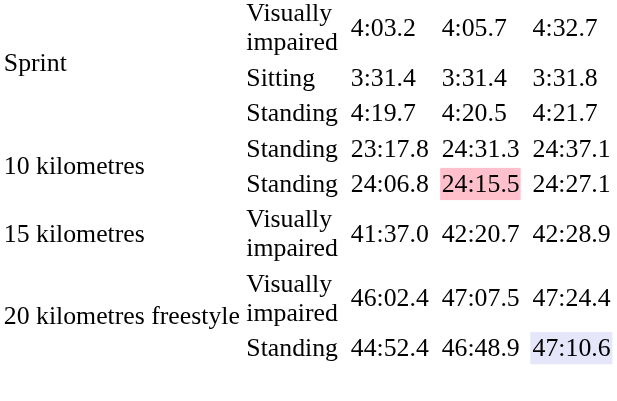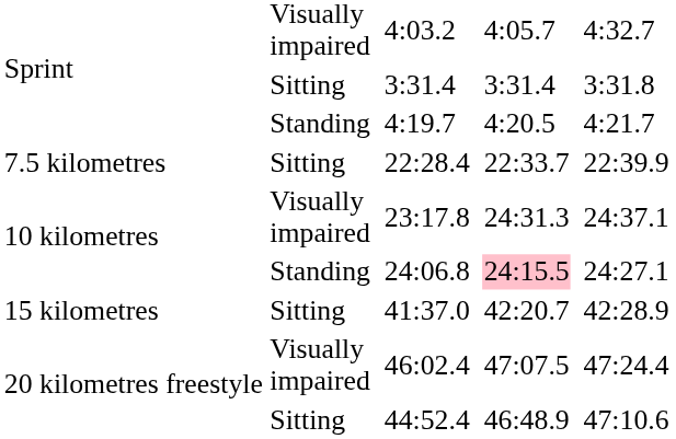+ row: 7.5 kilometres | Sitting | 22:28.4 | 22:33.7 | 22:39.9
23:17.8 | column 2: Standing -> Visually impaired
41:37.0 | column 2: Visually impaired -> Sitting
44:52.4 | column 2: Standing -> Sitting
44:52.4 | column 8: lavender background -> no background
